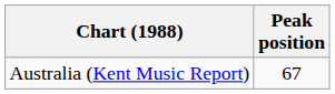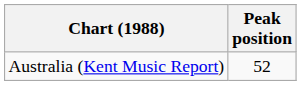Australia (Kent Music Report) | Peak position: 67 -> 52
